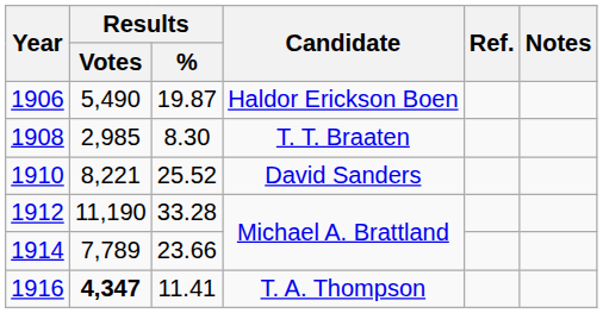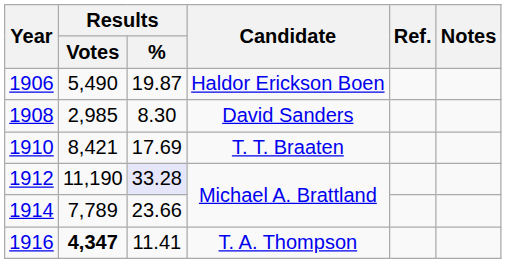1908 | Candidate: T. T. Braaten -> David Sanders
1910 | Results / Votes: 8,221 -> 8,421
1910 | Results / %: 25.52 -> 17.69
1910 | Candidate: David Sanders -> T. T. Braaten
1912 | Results / %: no background -> lavender background
